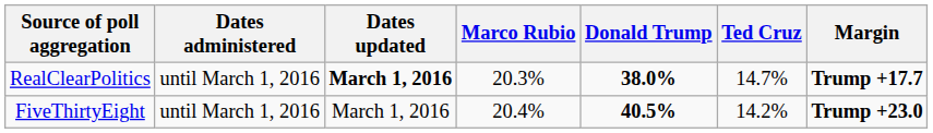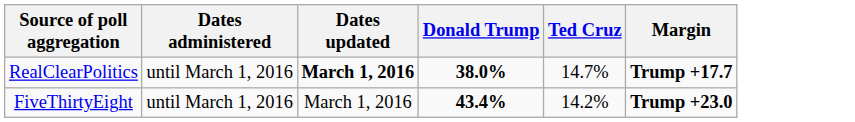- column: Marco Rubio | 20.3% | 20.4%
FiveThirtyEight | Donald Trump: 40.5% -> 43.4%
